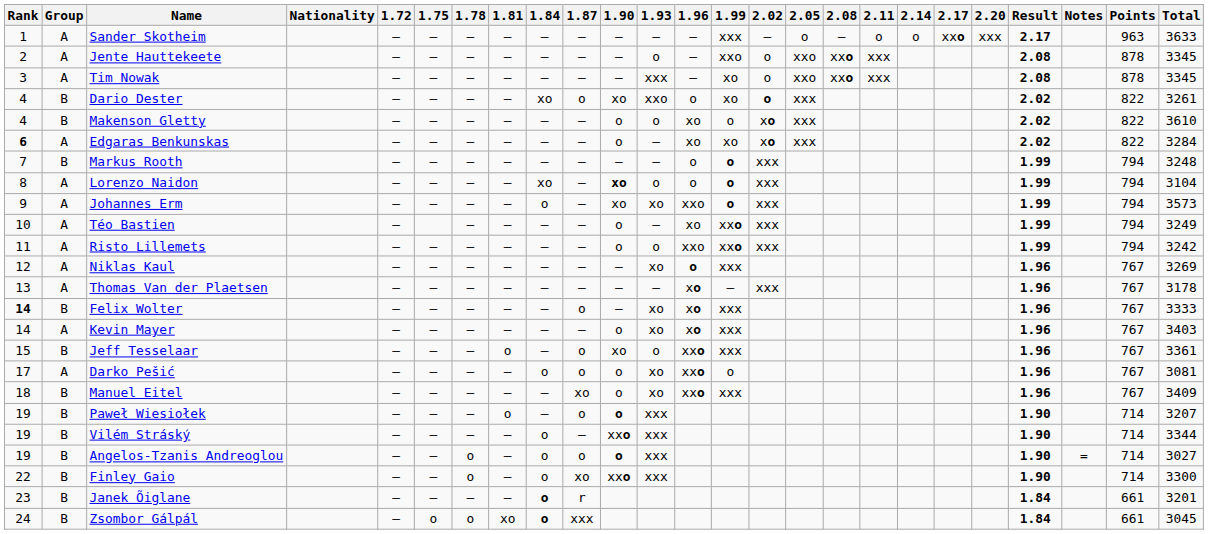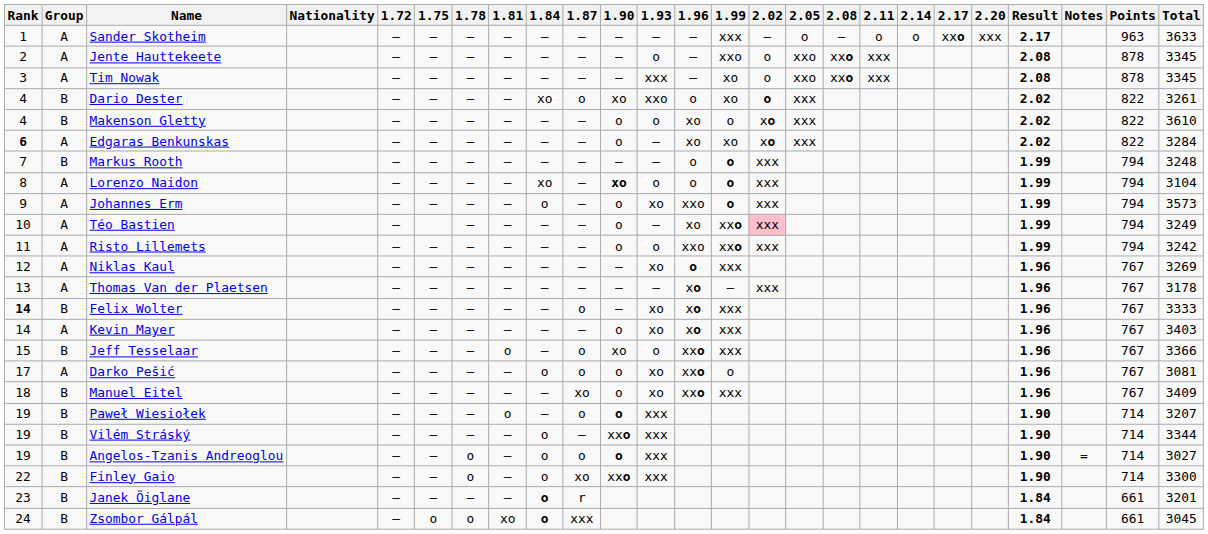Johannes Erm | 1.90: xo -> o
Téo Bastien | 2.02: no background -> pink background
Jeff Tesselaar | Total: 3361 -> 3366
